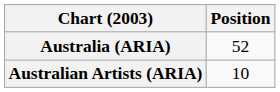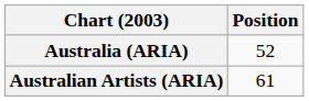Australian Artists (ARIA) | Position: 10 -> 61
